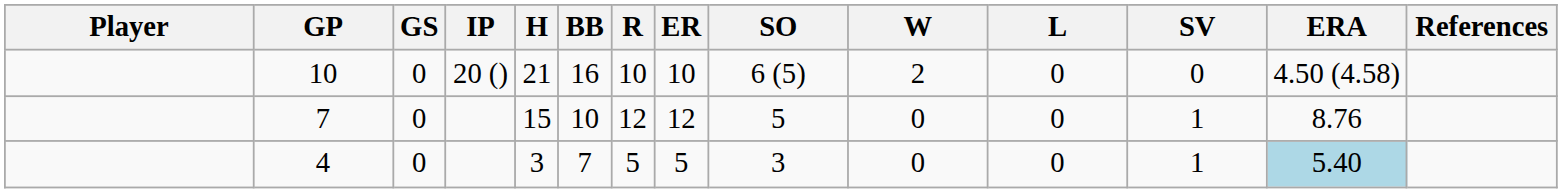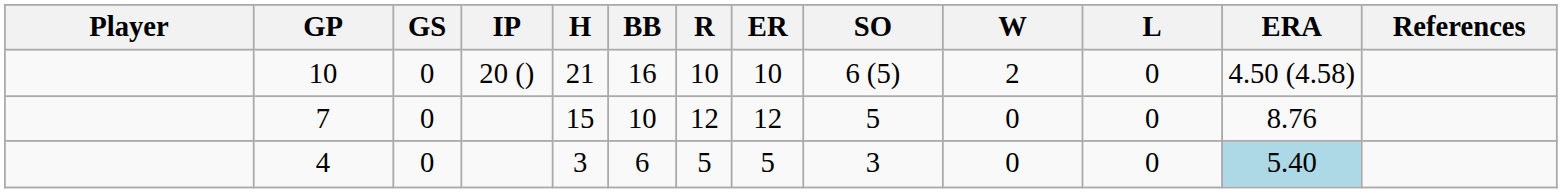- column: SV | 0 | 1 | 1
4 | BB: 7 -> 6
